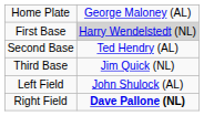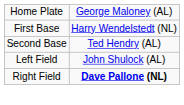First Base | column 2: lightgrey background -> no background
- row: Third Base | Jim Quick (NL)
